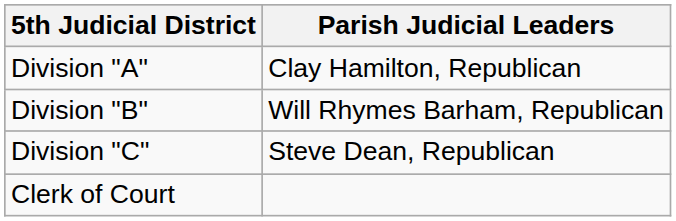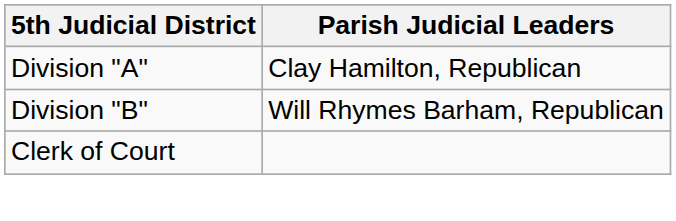- row: Division "C" | Steve Dean, Republican
